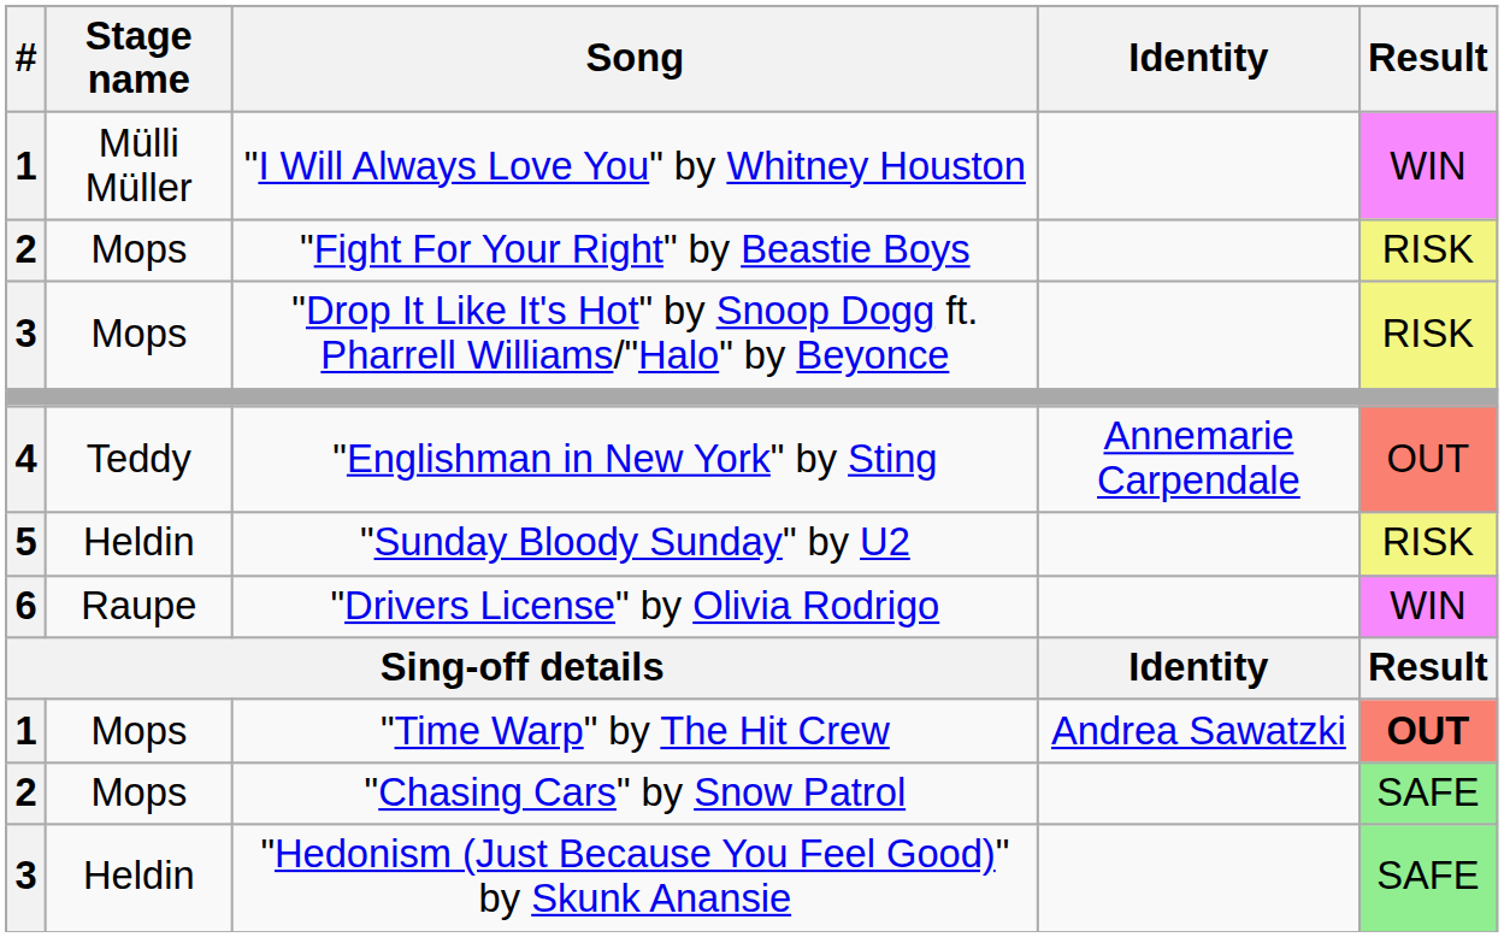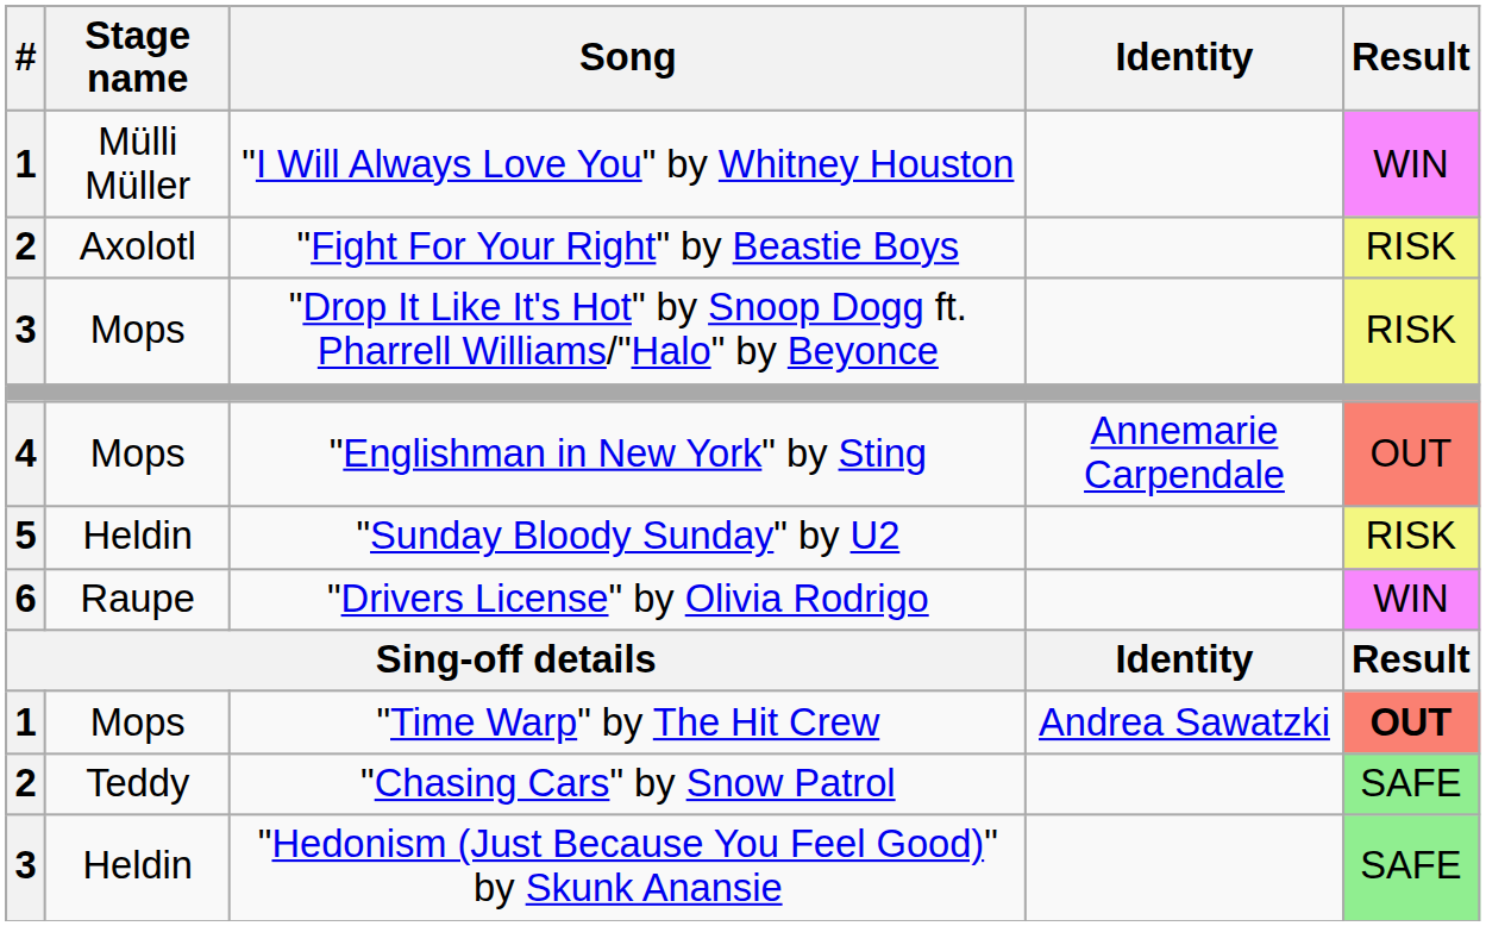"Fight For Your Right" by Beastie Boys | Stage name: Mops -> Axolotl
"Englishman in New York" by Sting | Stage name: Teddy -> Mops
"Chasing Cars" by Snow Patrol | Stage name: Mops -> Teddy
